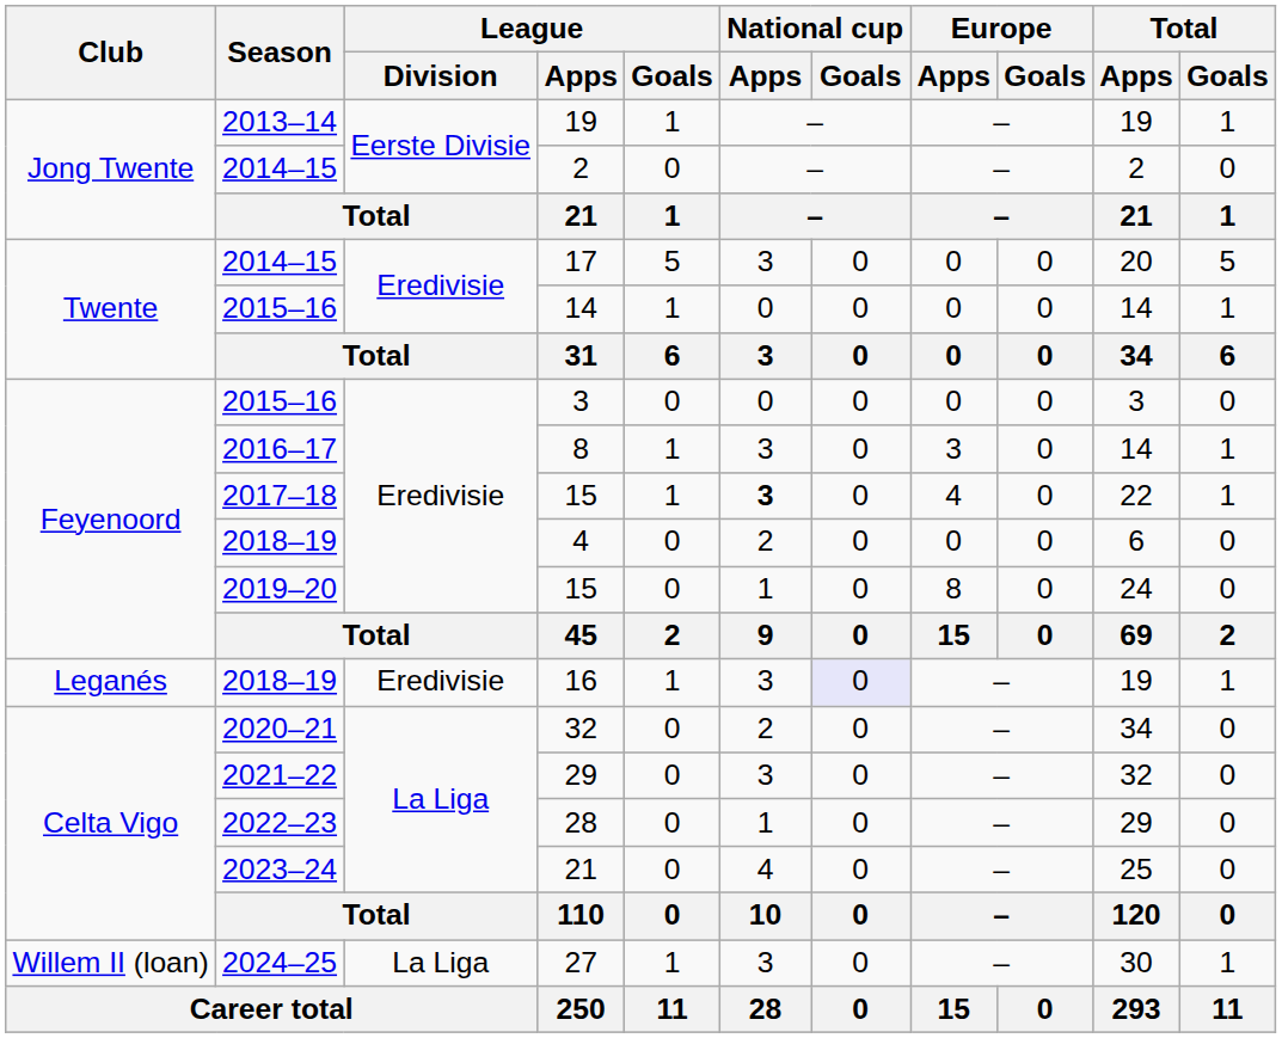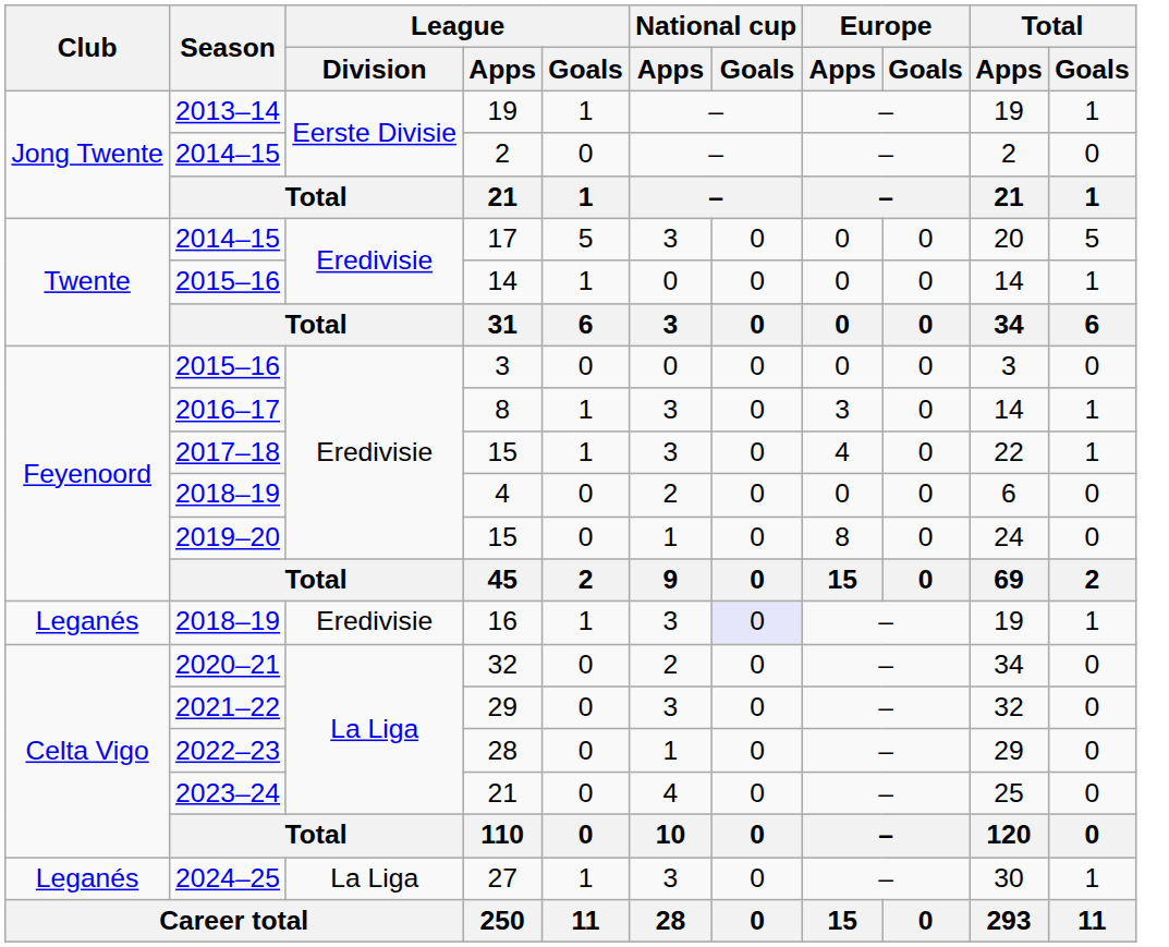2017–18 / 15 | National cup / Apps: bold -> normal
27 | Club: Willem II (loan) -> Leganés
